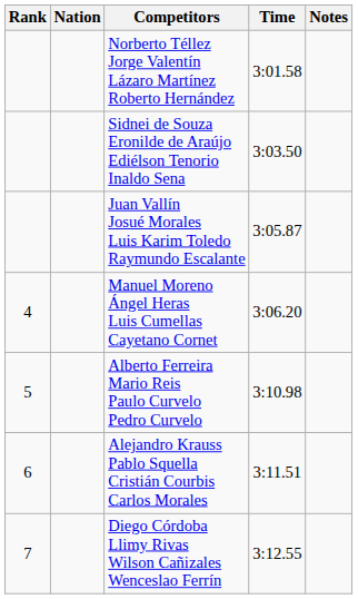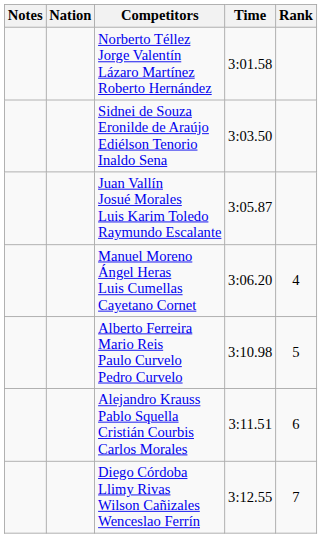columns swapped: Rank <-> Notes
